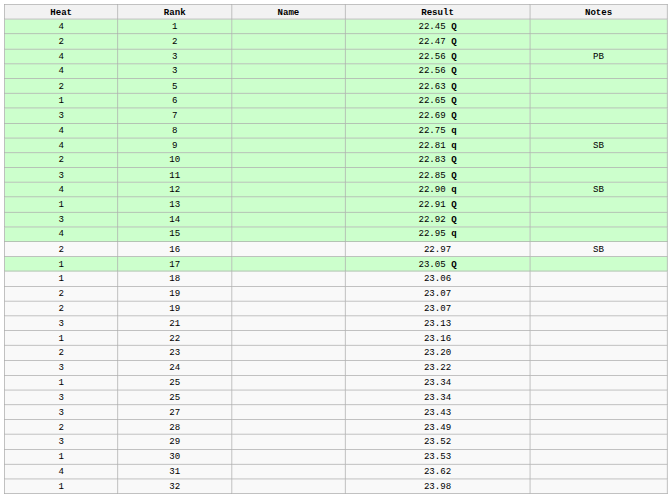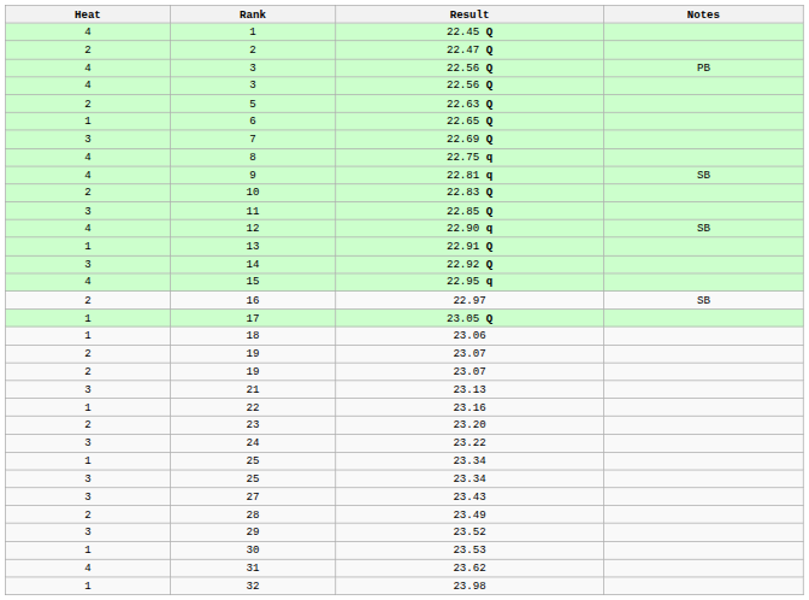- column: Name
